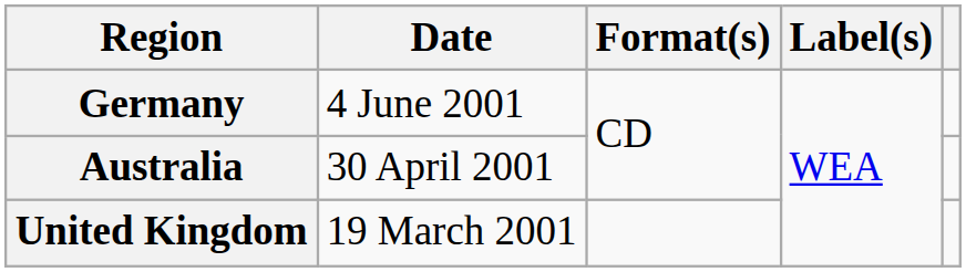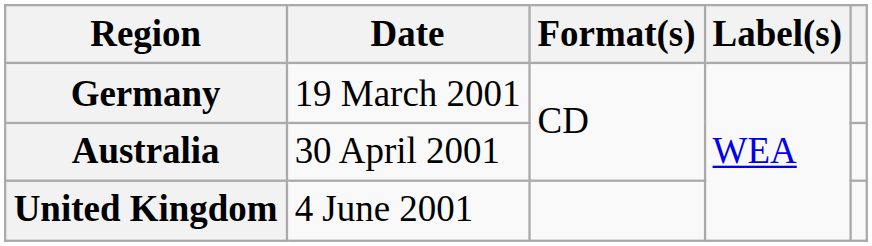Germany | Date: 4 June 2001 -> 19 March 2001
United Kingdom | Date: 19 March 2001 -> 4 June 2001
